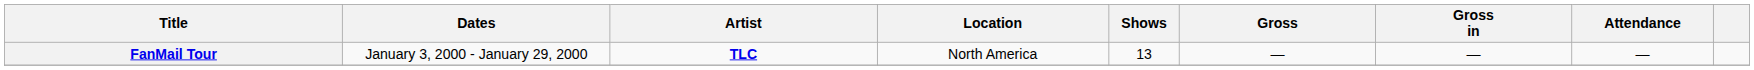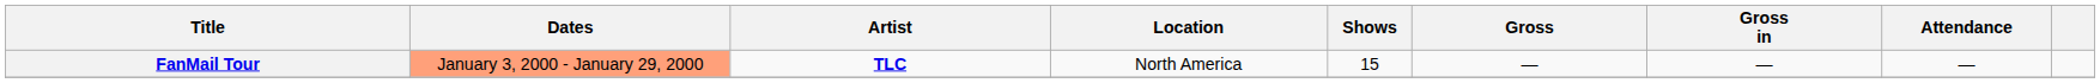FanMail Tour | Dates: no background -> lightsalmon background
FanMail Tour | Shows: 13 -> 15
